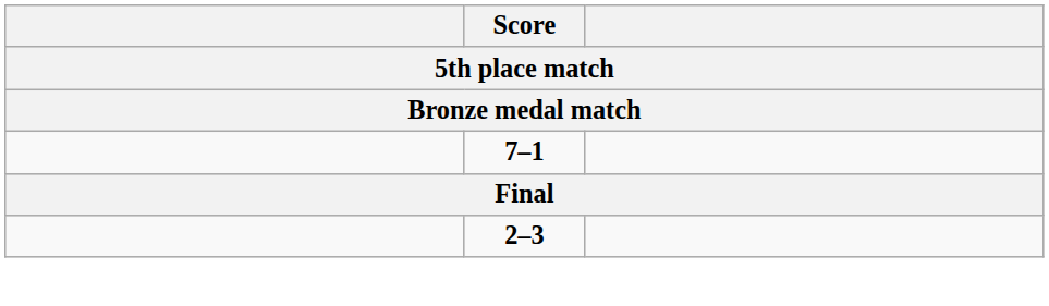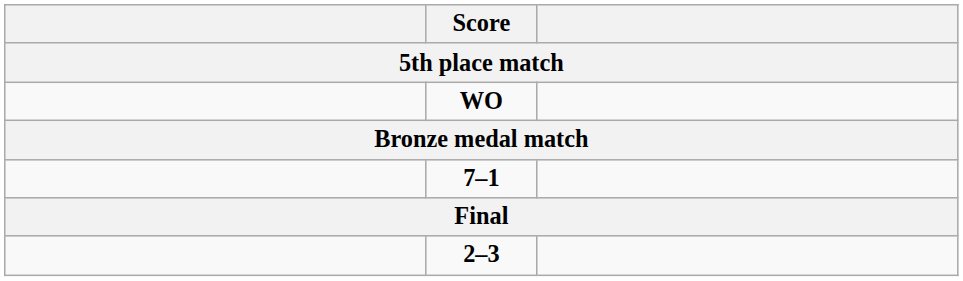+ row: WO
